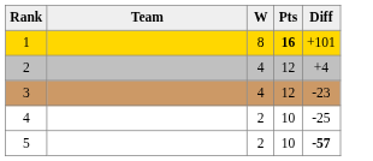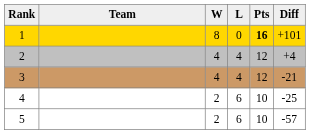+ column: L | 0 | 4 | 4 | 6 | 6
3 | Diff: -23 -> -21
5 | Diff: bold -> normal
